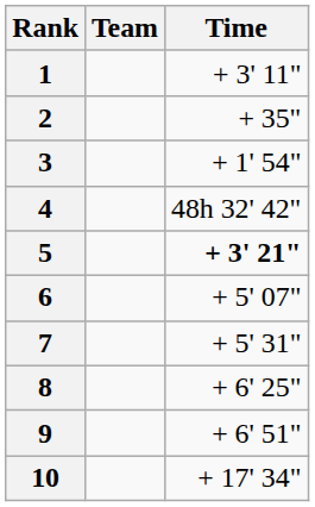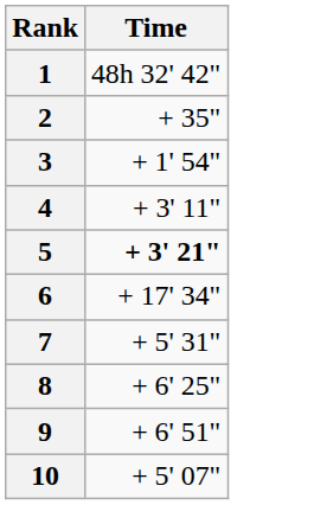- column: Team
1 | Time: + 3' 11" -> 48h 32' 42"
4 | Time: 48h 32' 42" -> + 3' 11"
6 | Time: + 5' 07" -> + 17' 34"
10 | Time: + 17' 34" -> + 5' 07"
